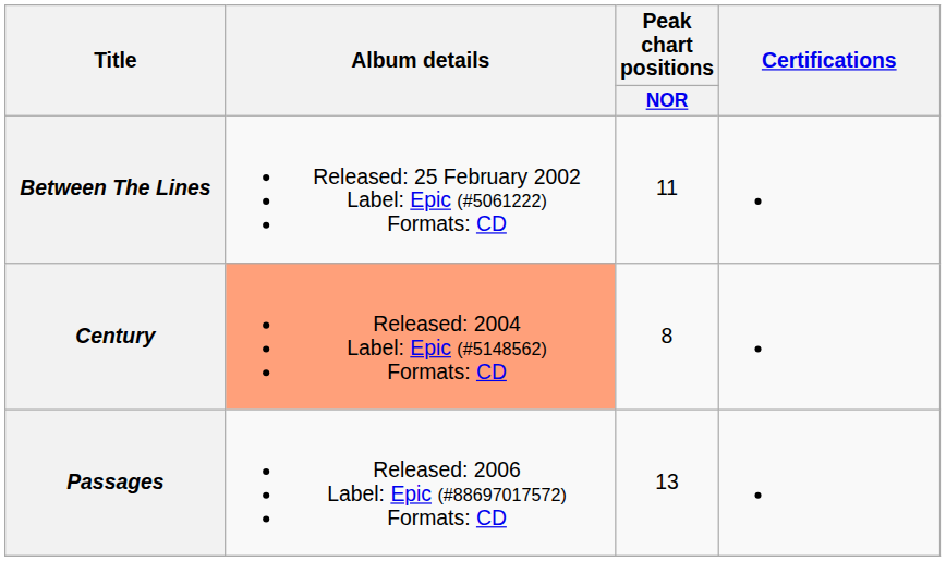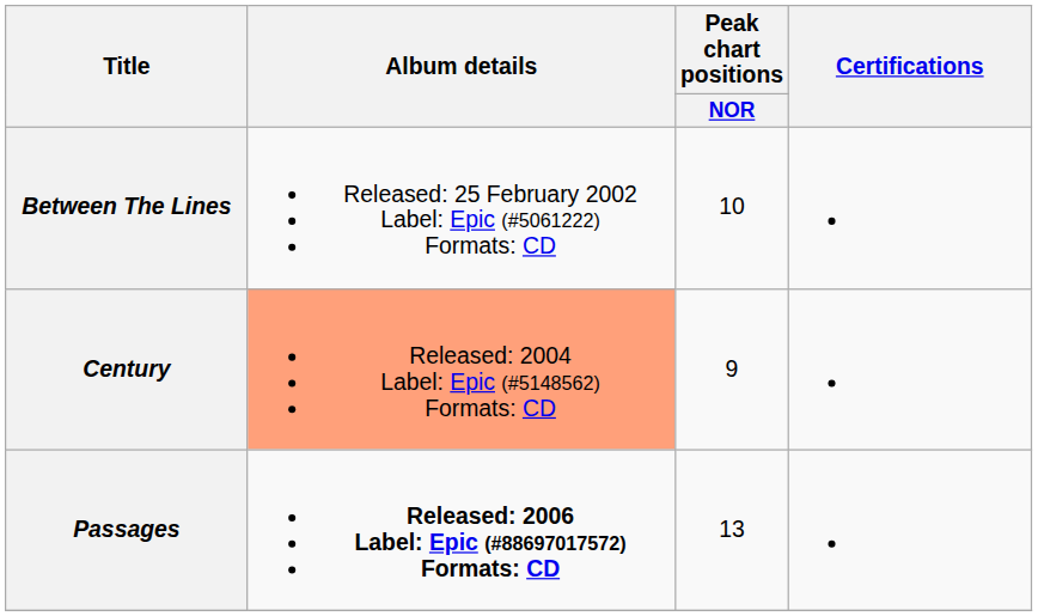Between The Lines | Peak chart positions / NOR: 11 -> 10
Century | Peak chart positions / NOR: 8 -> 9
Passages | Album details: normal -> bold
